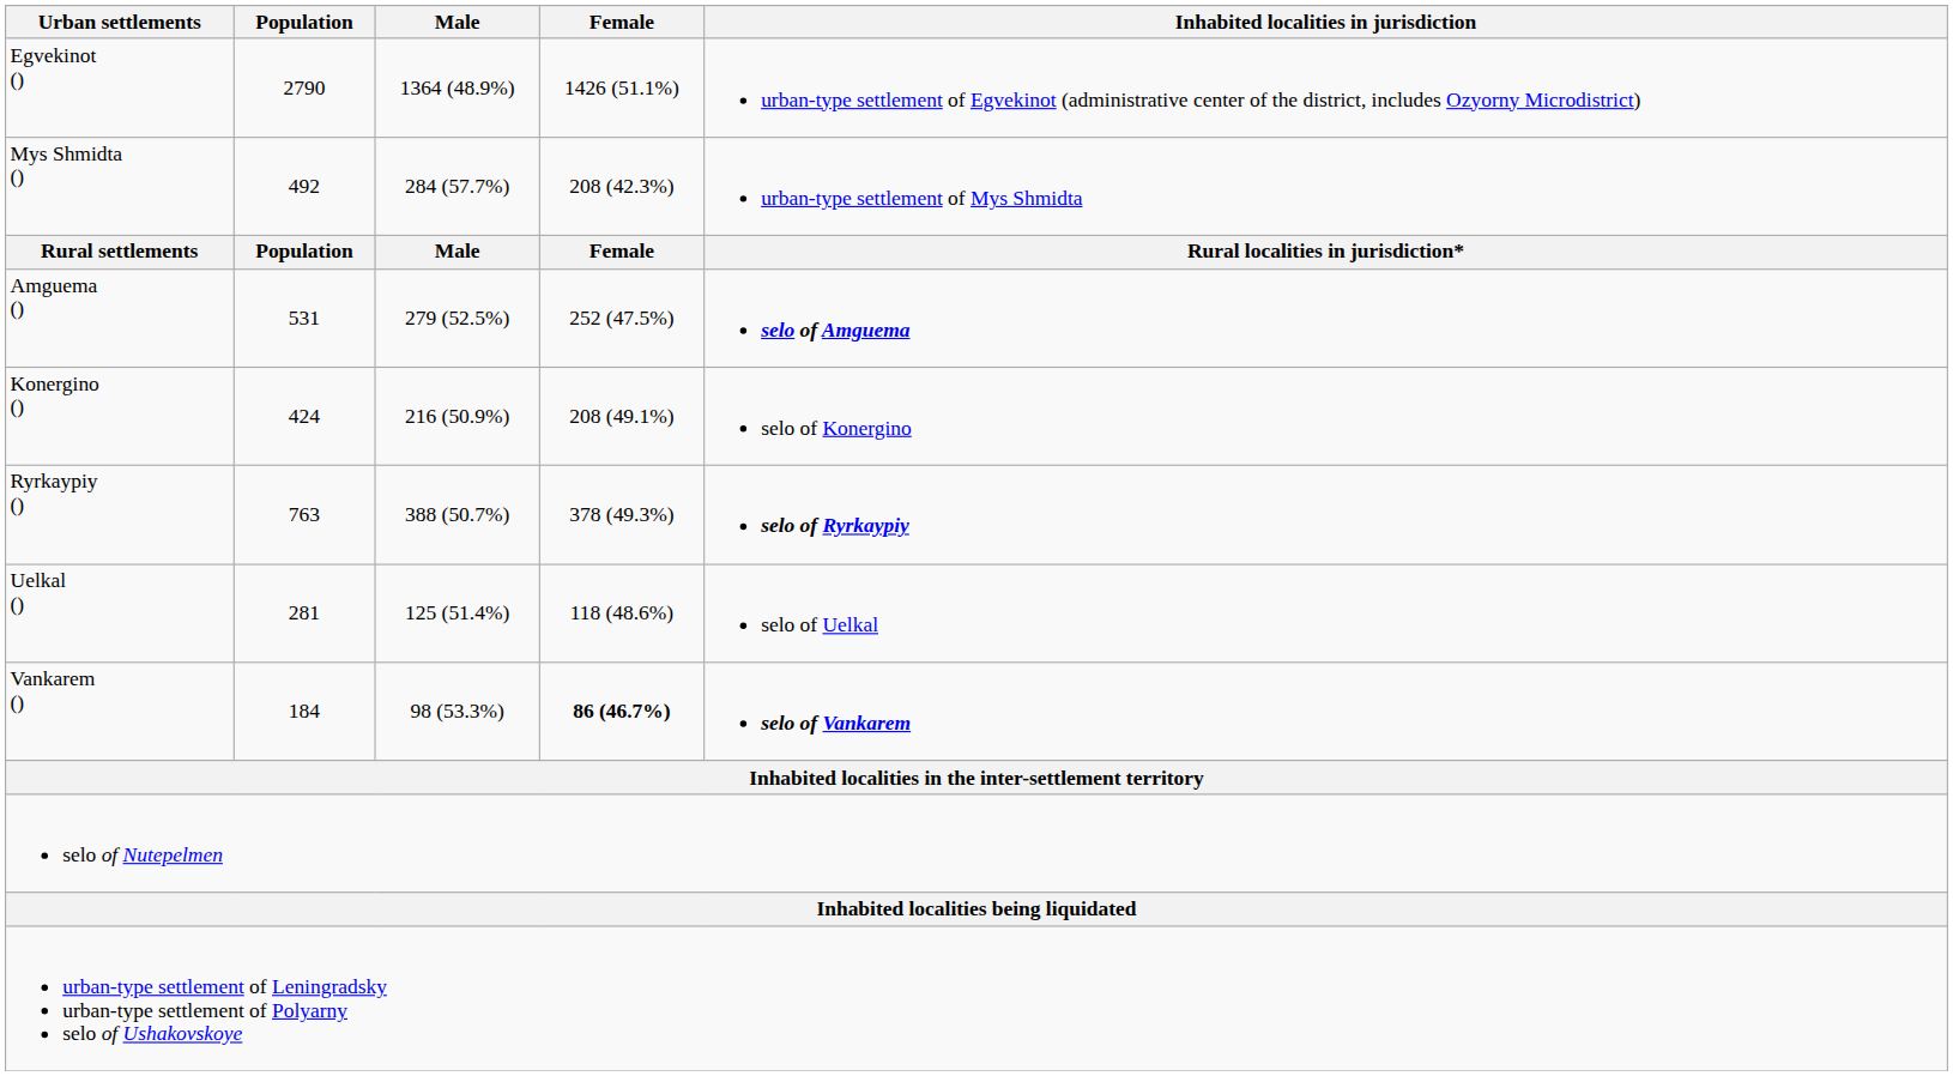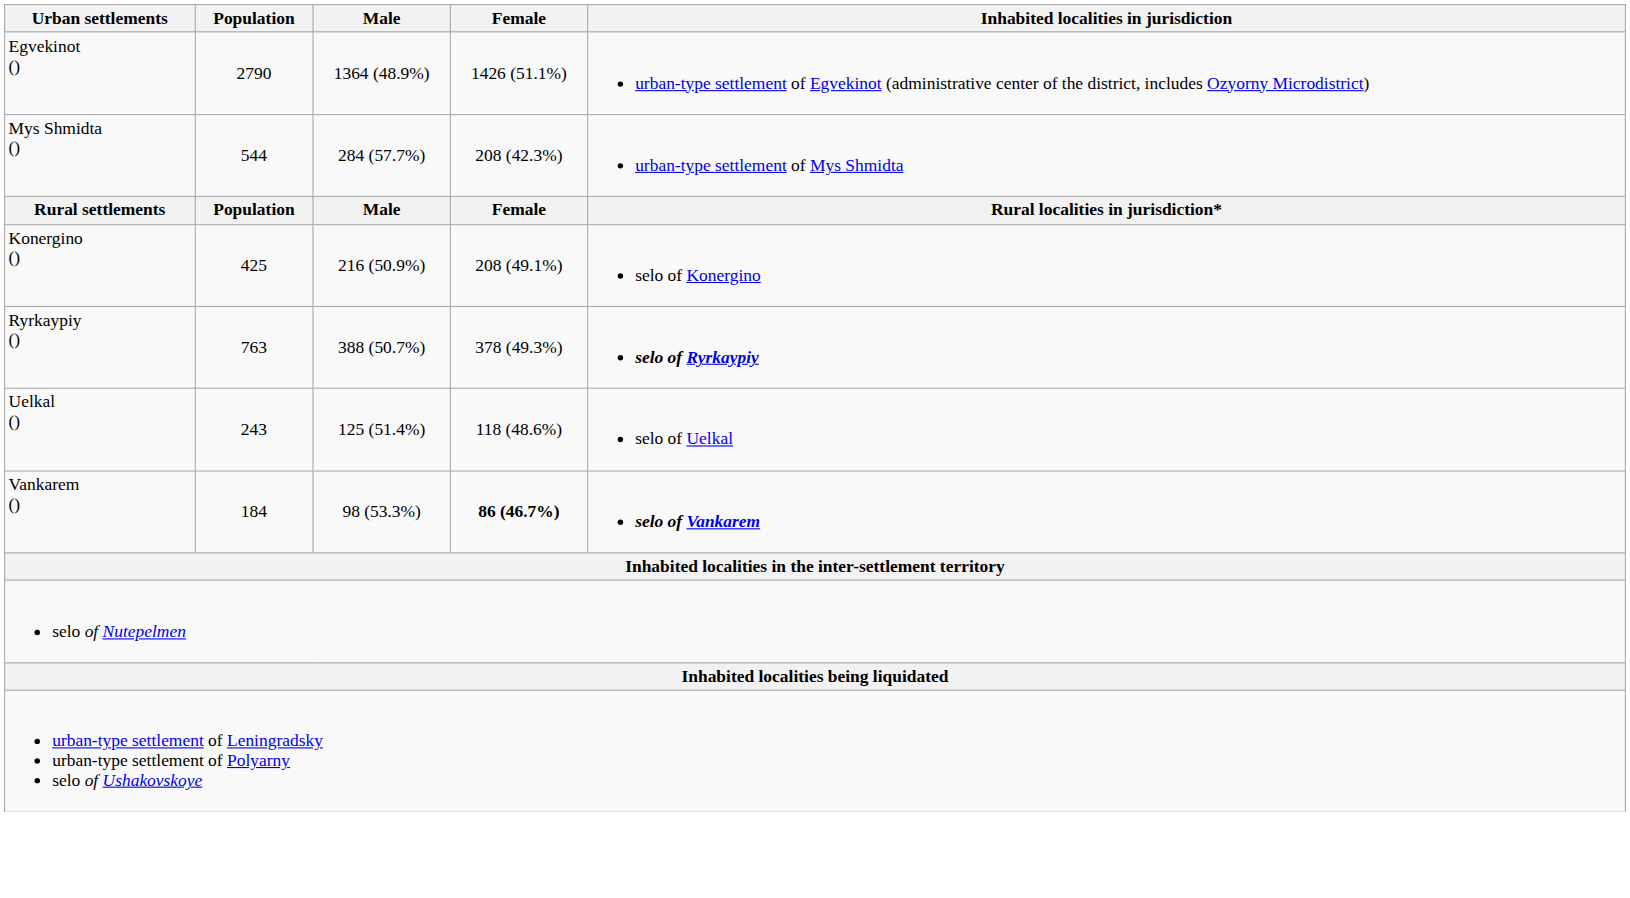Mys Shmidta () | Population: 492 -> 544
- row: Amguema () | 531 | 279 (52.5%) | 252 (47.5%) | selo of Amguema
Konergino () | Population: 424 -> 425
Uelkal () | Population: 281 -> 243
